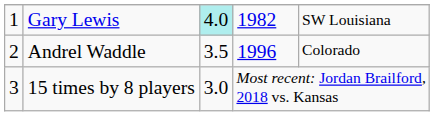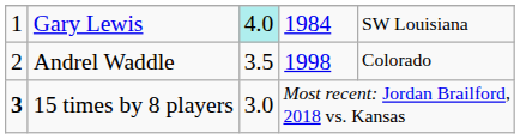Gary Lewis | column 4: 1982 -> 1984
Andrel Waddle | column 4: 1996 -> 1998
15 times by 8 players | column 1: normal -> bold
